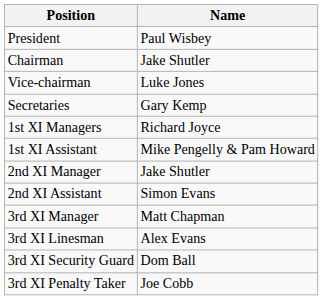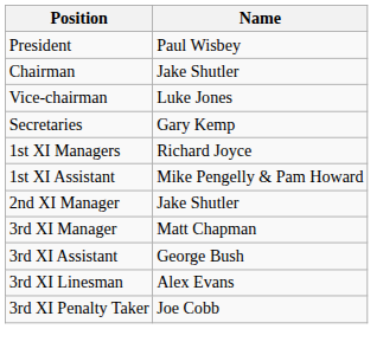- row: 2nd XI Assistant | Simon Evans
+ row: 3rd XI Assistant | George Bush
- row: 3rd XI Security Guard | Dom Ball
